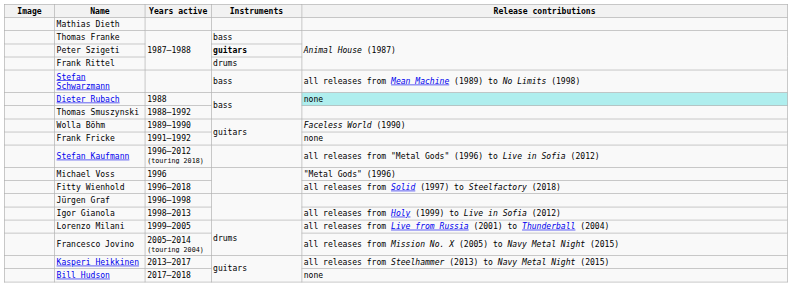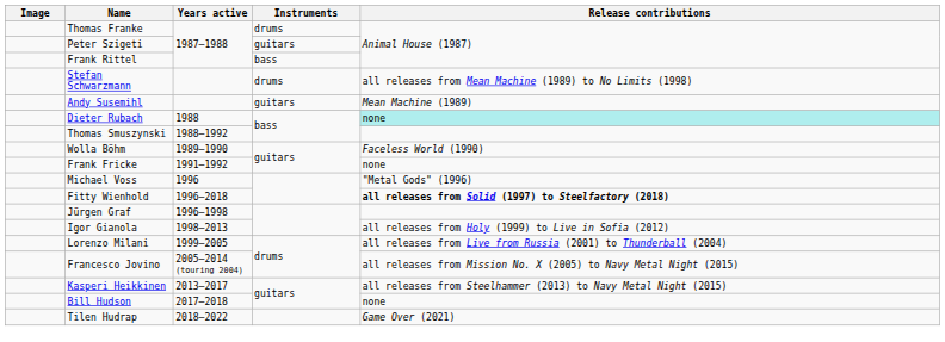- row: Mathias Dieth
Thomas Franke | Instruments: bass -> drums
Peter Szigeti | Instruments: bold -> normal
Frank Rittel | Instruments: drums -> bass
Stefan Schwarzmann | Instruments: bass -> drums
+ row: Andy Susemihl | guitars | Mean Machine (1989)
- row: Stefan Kaufmann | 1996–2012 (touring 2018) | all releases from "Metal Gods" (1996) to Live in Sofia (2012)
Fitty Wienhold | Release contributions: normal -> bold
+ row: Tilen Hudrap | 2018–2022 | Game Over (2021)
